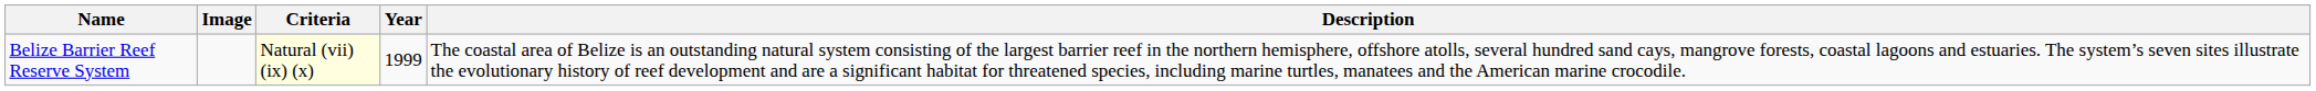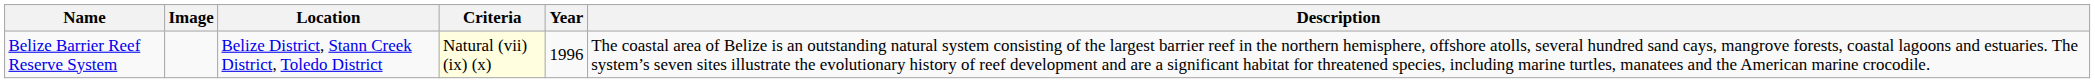+ column: Location | Belize District, Stann Creek District, Toledo District
Belize Barrier Reef Reserve System | Year: 1999 -> 1996
